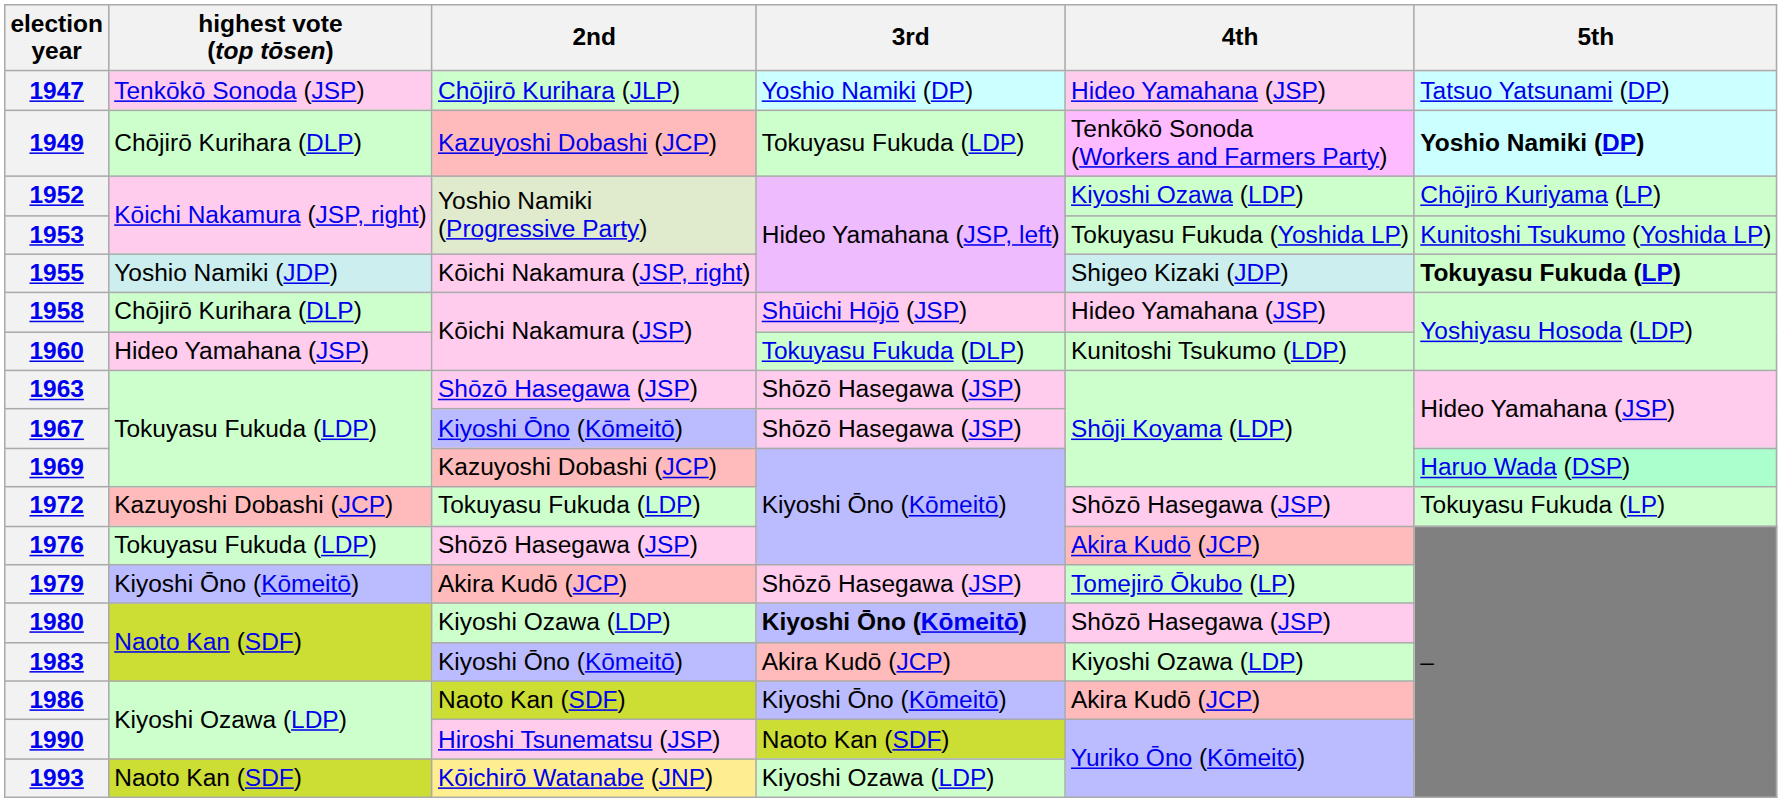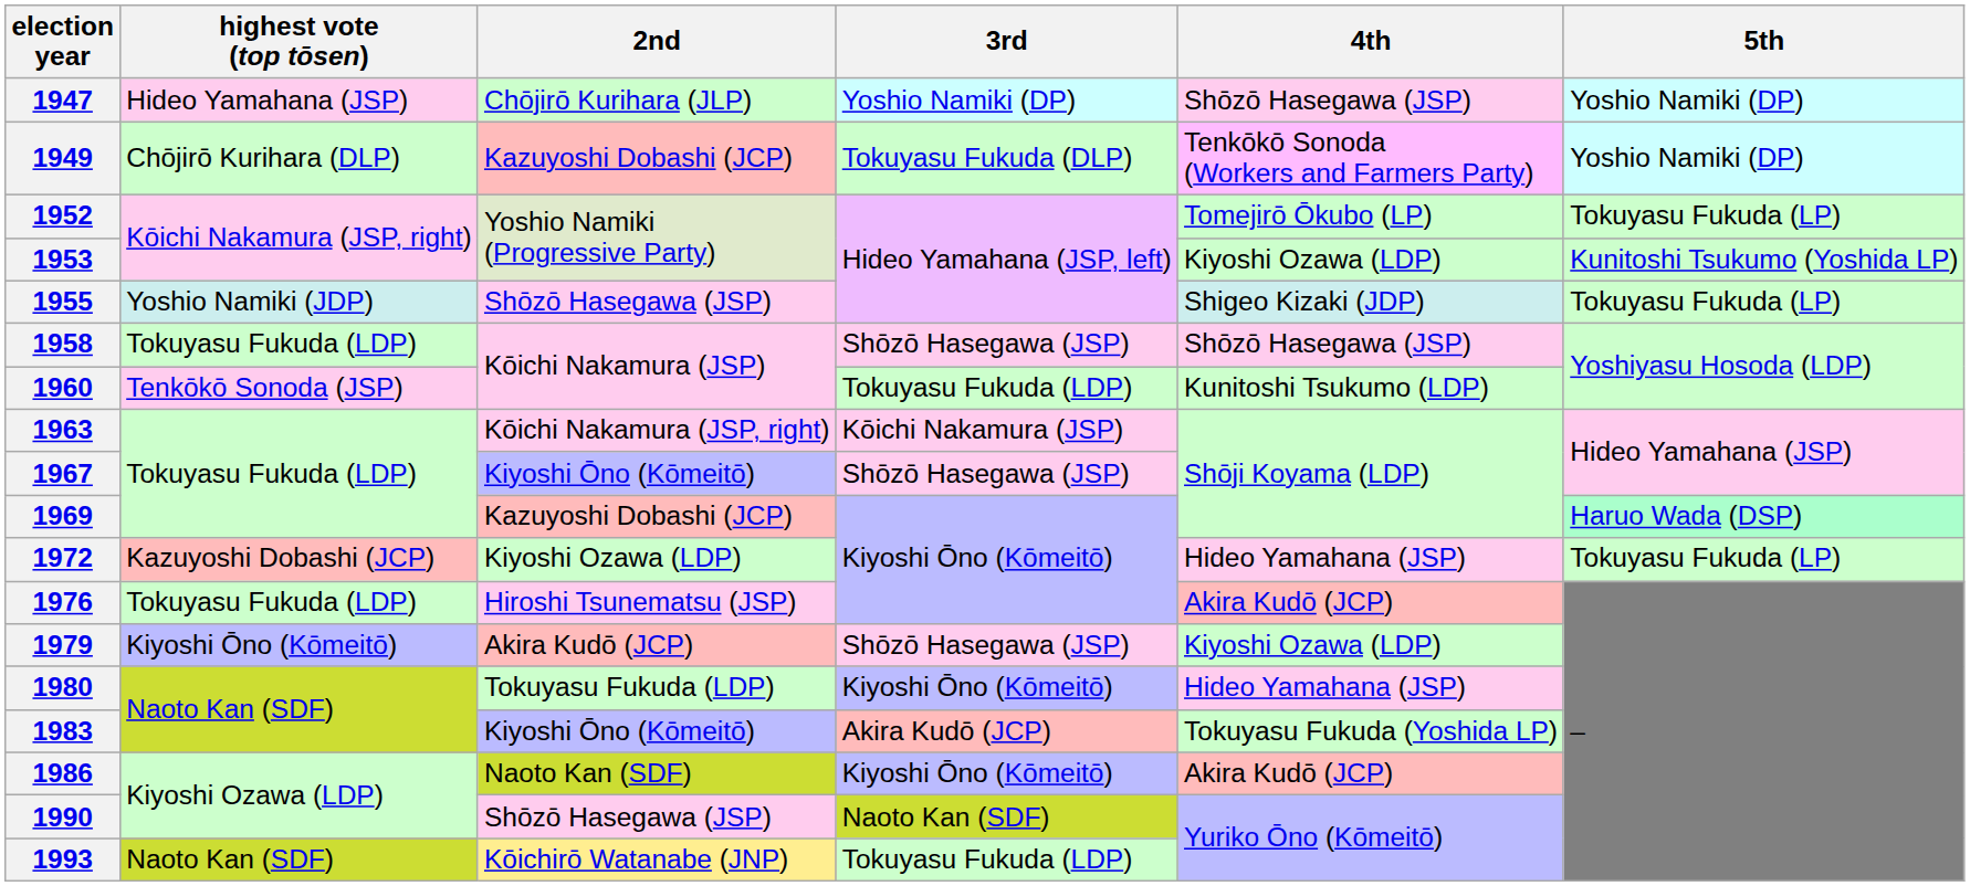1947 | highest vote (top tōsen): Tenkōkō Sonoda (JSP) -> Hideo Yamahana (JSP)
1947 | 4th: Hideo Yamahana (JSP) -> Shōzō Hasegawa (JSP)
1947 | 5th: Tatsuo Yatsunami (DP) -> Yoshio Namiki (DP)
1949 | 3rd: Tokuyasu Fukuda (LDP) -> Tokuyasu Fukuda (DLP)
1949 | 5th: bold -> normal
1952 | 4th: Kiyoshi Ozawa (LDP) -> Tomejirō Ōkubo (LP)
1952 | 5th: Chōjirō Kuriyama (LP) -> Tokuyasu Fukuda (LP)
1953 | 4th: Tokuyasu Fukuda (Yoshida LP) -> Kiyoshi Ozawa (LDP)
1955 | 2nd: Kōichi Nakamura (JSP, right) -> Shōzō Hasegawa (JSP)
1955 | 5th: bold -> normal
1958 | highest vote (top tōsen): Chōjirō Kurihara (DLP) -> Tokuyasu Fukuda (LDP)
1958 | 3rd: Shūichi Hōjō (JSP) -> Shōzō Hasegawa (JSP)
1958 | 4th: Hideo Yamahana (JSP) -> Shōzō Hasegawa (JSP)
1960 | highest vote (top tōsen): Hideo Yamahana (JSP) -> Tenkōkō Sonoda (JSP)
1960 | 3rd: Tokuyasu Fukuda (DLP) -> Tokuyasu Fukuda (LDP)
1963 | 2nd: Shōzō Hasegawa (JSP) -> Kōichi Nakamura (JSP, right)
1963 | 3rd: Shōzō Hasegawa (JSP) -> Kōichi Nakamura (JSP)
1972 | 2nd: Tokuyasu Fukuda (LDP) -> Kiyoshi Ozawa (LDP)
1972 | 4th: Shōzō Hasegawa (JSP) -> Hideo Yamahana (JSP)
1976 | 2nd: Shōzō Hasegawa (JSP) -> Hiroshi Tsunematsu (JSP)
1979 | 4th: Tomejirō Ōkubo (LP) -> Kiyoshi Ozawa (LDP)
1980 | 2nd: Kiyoshi Ozawa (LDP) -> Tokuyasu Fukuda (LDP)
1980 | 3rd: bold -> normal
1980 | 4th: Shōzō Hasegawa (JSP) -> Hideo Yamahana (JSP)
1983 | 4th: Kiyoshi Ozawa (LDP) -> Tokuyasu Fukuda (Yoshida LP)
1990 | 2nd: Hiroshi Tsunematsu (JSP) -> Shōzō Hasegawa (JSP)
1993 | 3rd: Kiyoshi Ozawa (LDP) -> Tokuyasu Fukuda (LDP)
